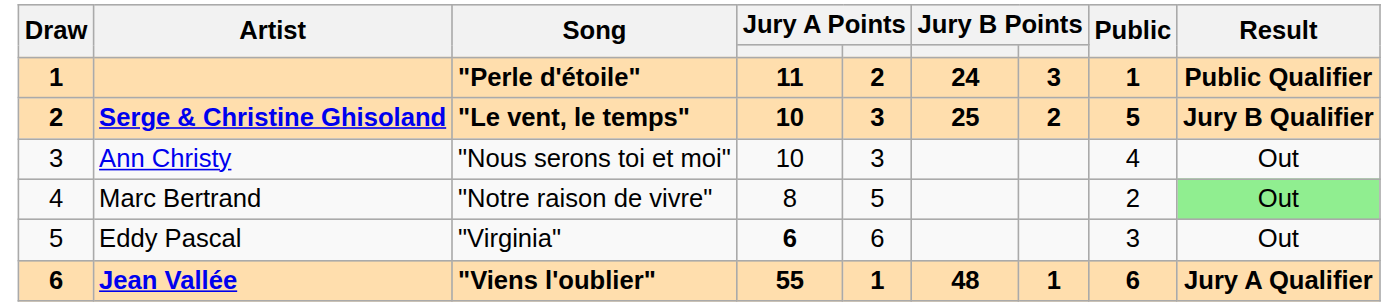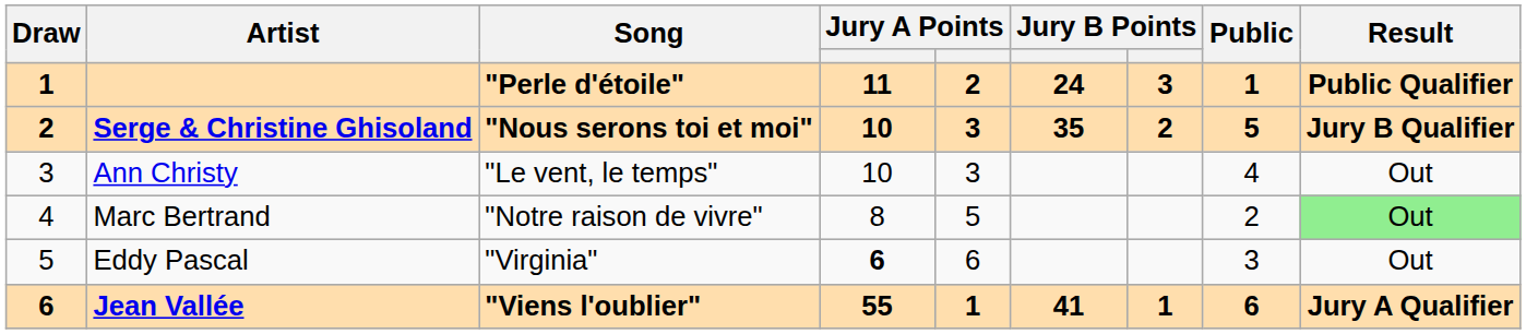Serge & Christine Ghisoland | Song: "Le vent, le temps" -> "Nous serons toi et moi"
Serge & Christine Ghisoland | column 6: 25 -> 35
Ann Christy | Song: "Nous serons toi et moi" -> "Le vent, le temps"
Jean Vallée | column 6: 48 -> 41
